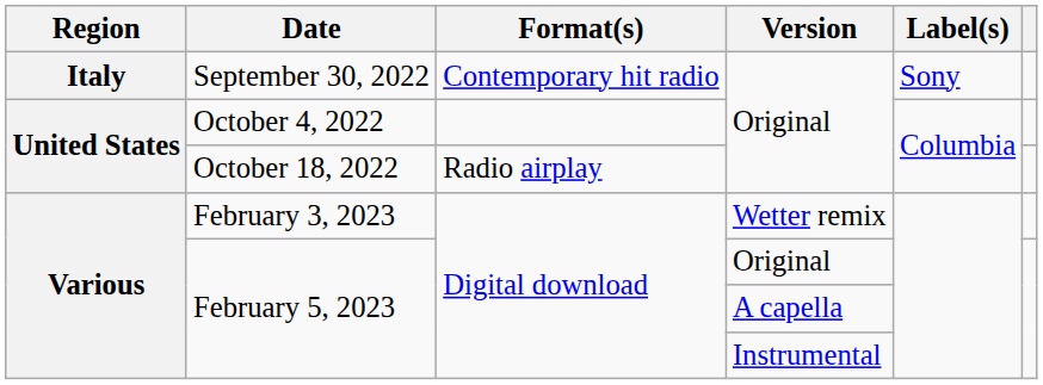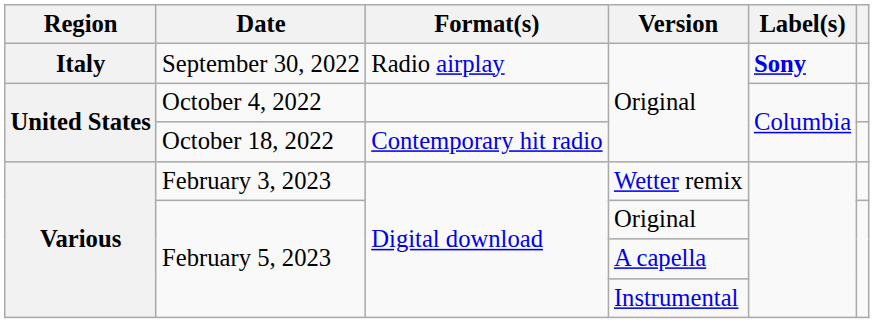September 30, 2022 | Format(s): Contemporary hit radio -> Radio airplay
September 30, 2022 | Label(s): normal -> bold
October 18, 2022 | Format(s): Radio airplay -> Contemporary hit radio
